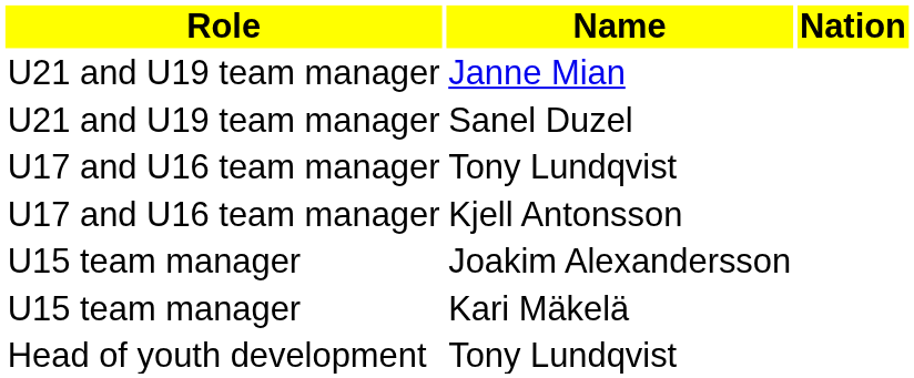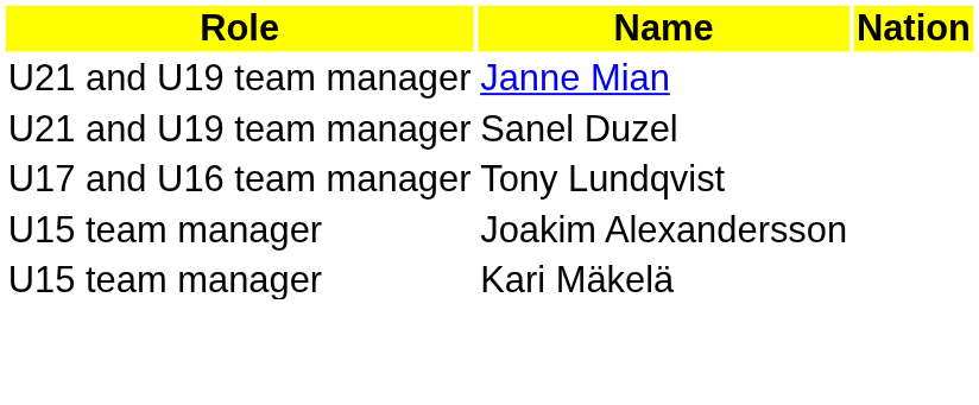- row: U17 and U16 team manager | Kjell Antonsson
- row: Head of youth development | Tony Lundqvist
